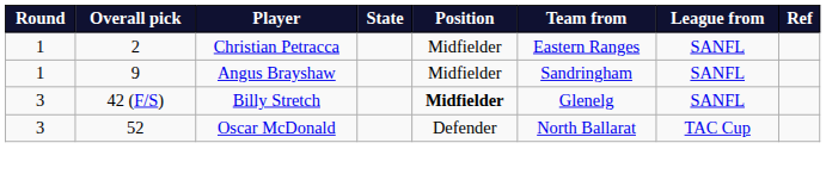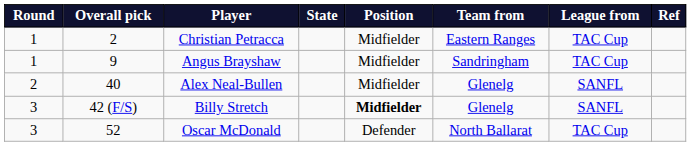Christian Petracca | League from: SANFL -> TAC Cup
Angus Brayshaw | League from: SANFL -> TAC Cup
+ row: 2 | 40 | Alex Neal-Bullen | Midfielder | Glenelg | SANFL
